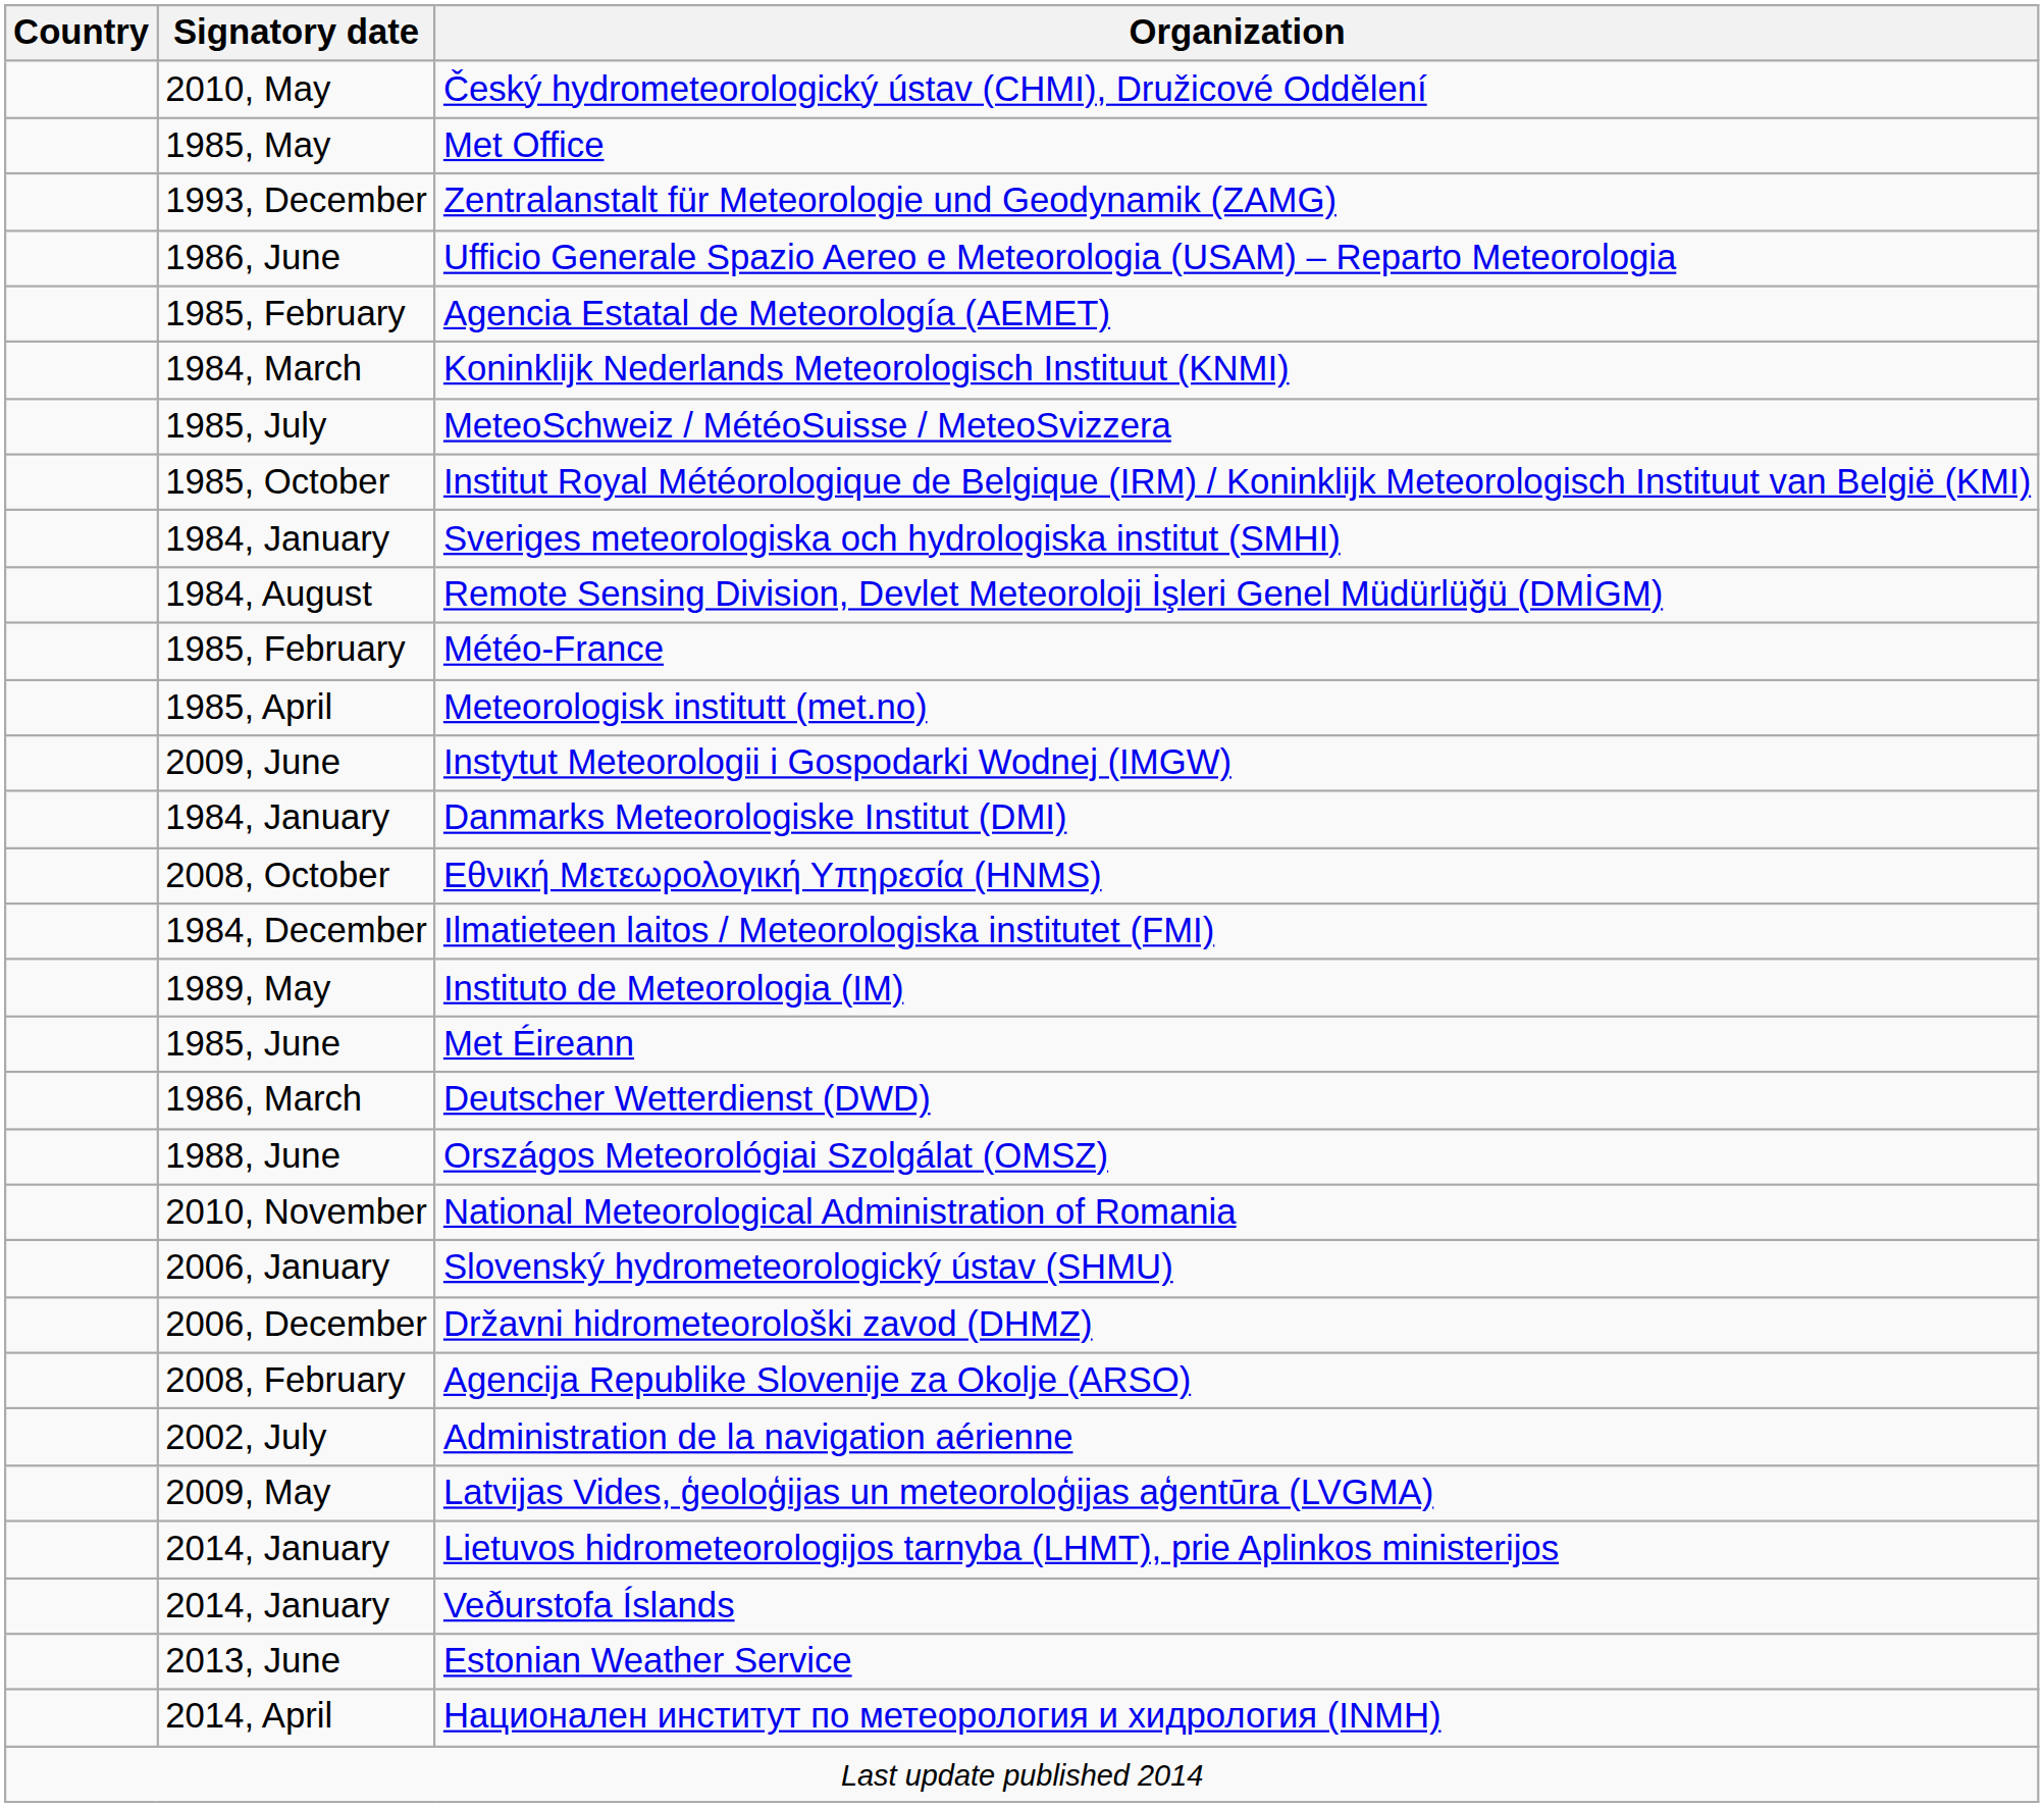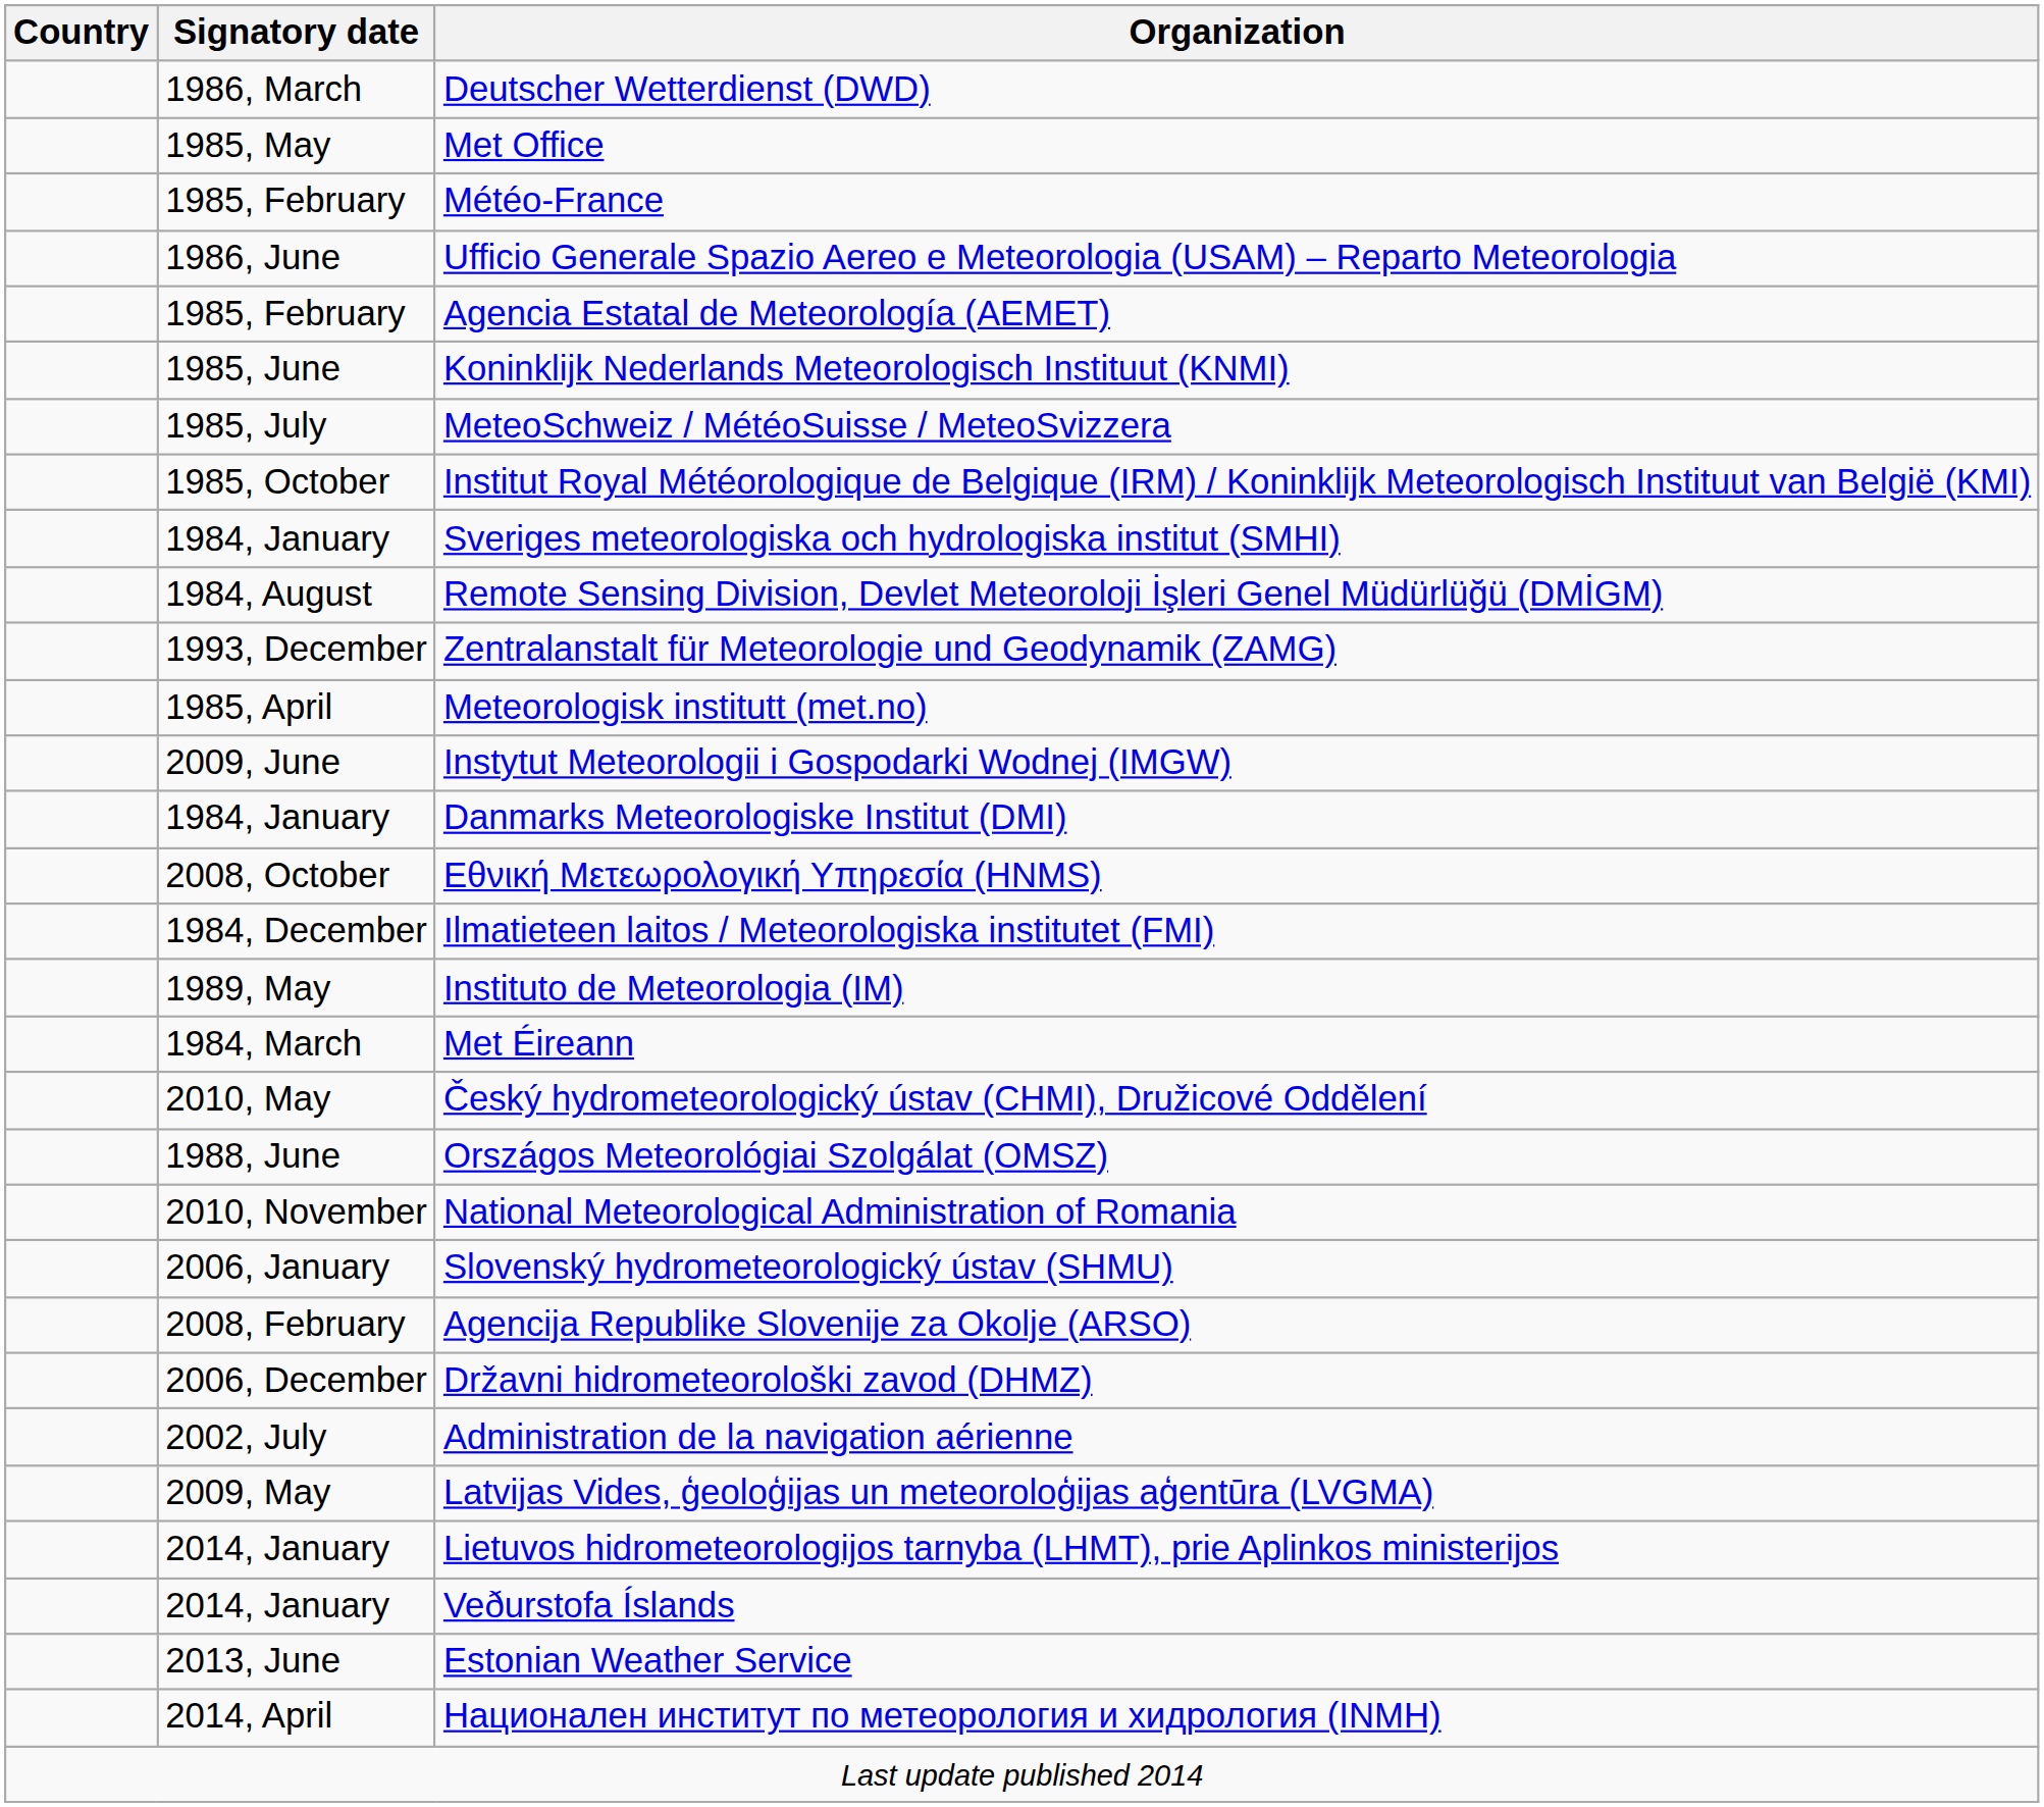rows swapped: Deutscher Wetterdienst (DWD) <-> Český hydrometeorologický ústav (CHMI), Družicové Oddělení
rows swapped: Météo-France <-> Zentralanstalt für Meteorologie und Geodynamik (ZAMG)
Koninklijk Nederlands Meteorologisch Instituut (KNMI) | Signatory date: 1984, March -> 1985, June
Met Éireann | Signatory date: 1985, June -> 1984, March
rows swapped: Državni hidrometeorološki zavod (DHMZ) <-> Agencija Republike Slovenije za Okolje (ARSO)
